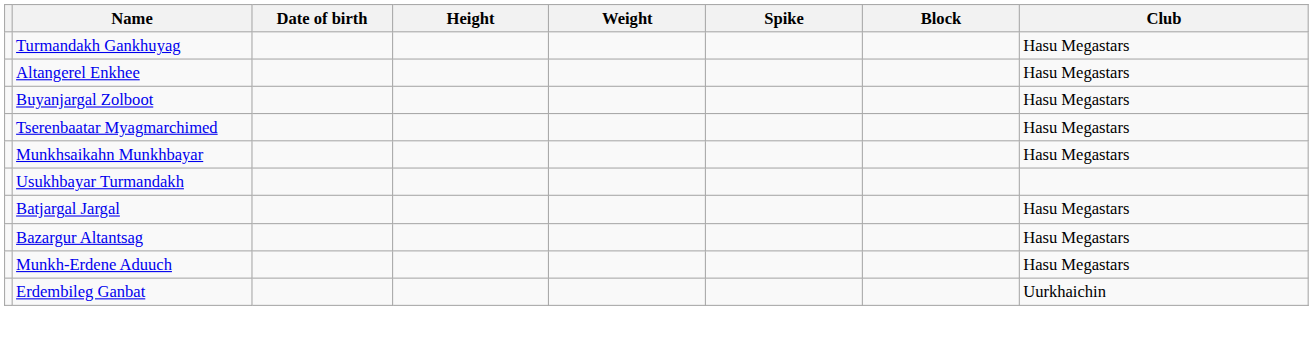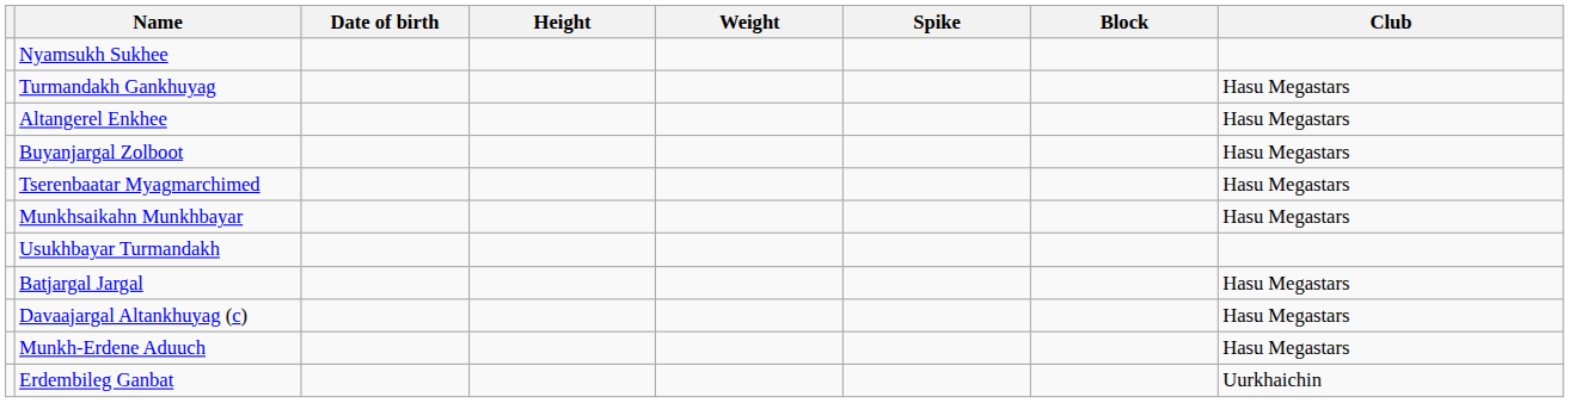+ row: Nyamsukh Sukhee
- row: Bazargur Altantsag | Hasu Megastars
+ row: Davaajargal Altankhuyag (c) | Hasu Megastars
